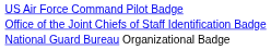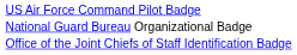rows swapped: Office of the Joint Chiefs of Staff Identification Badge <-> National Guard Bureau Organizational Badge
